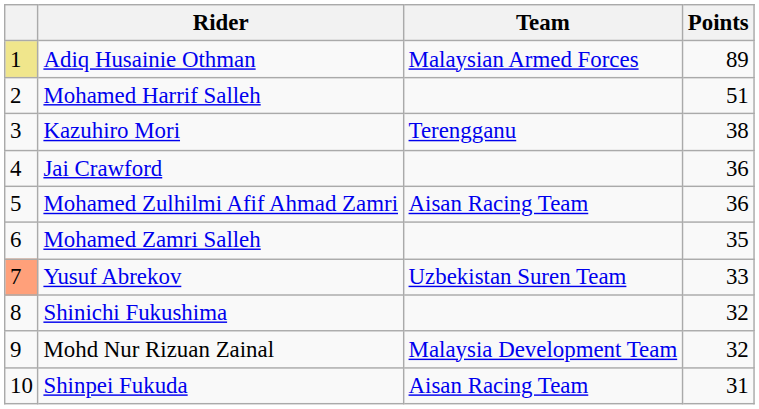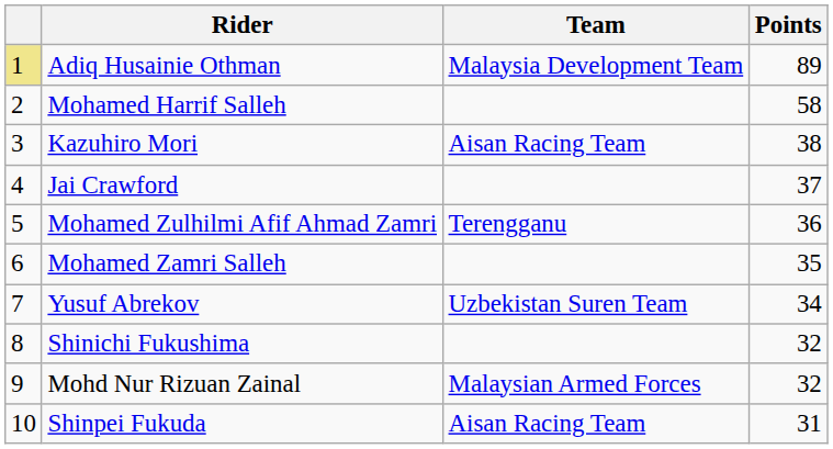Adiq Husainie Othman | Team: Malaysian Armed Forces -> Malaysia Development Team
Mohamed Harrif Salleh | Points: 51 -> 58
Kazuhiro Mori | Team: Terengganu -> Aisan Racing Team
Jai Crawford | Points: 36 -> 37
Mohamed Zulhilmi Afif Ahmad Zamri | Team: Aisan Racing Team -> Terengganu
Yusuf Abrekov | column 1: lightsalmon background -> no background
Yusuf Abrekov | Points: 33 -> 34
Mohd Nur Rizuan Zainal | Team: Malaysia Development Team -> Malaysian Armed Forces
